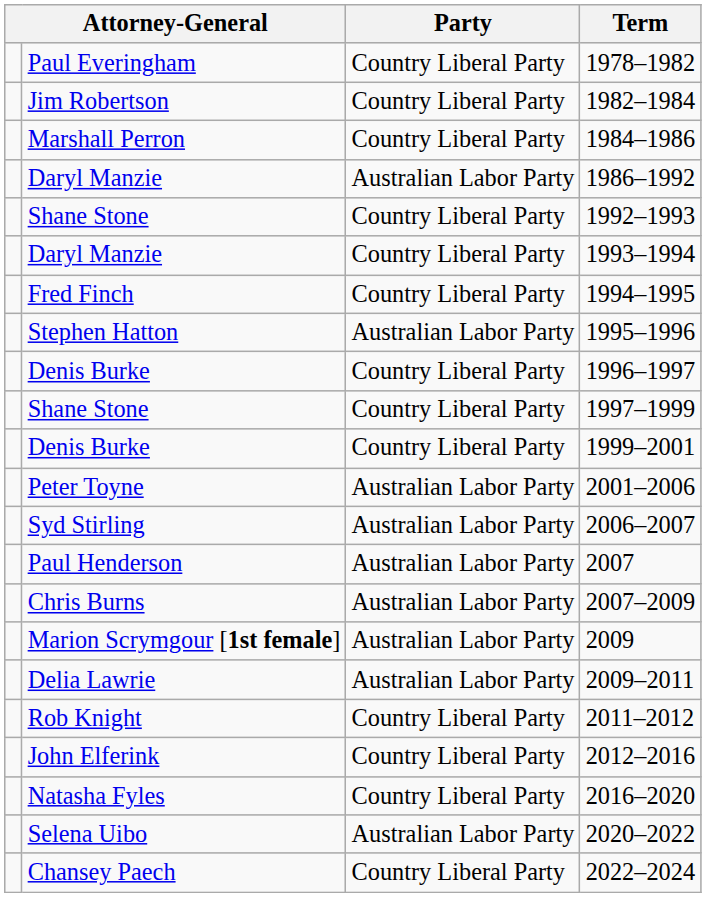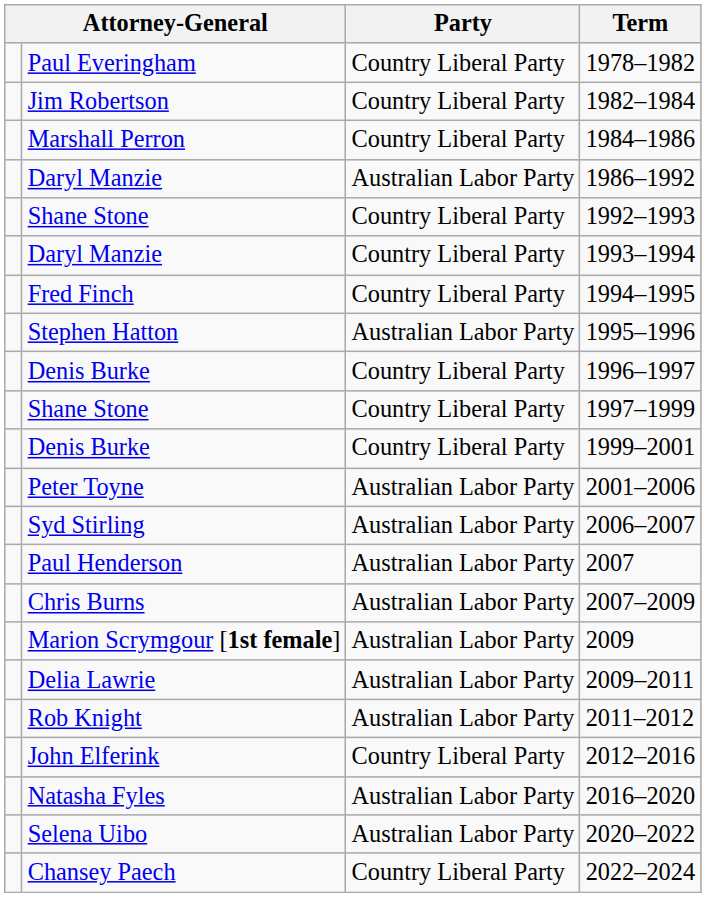2011–2012 | Party: Country Liberal Party -> Australian Labor Party
2016–2020 | Party: Country Liberal Party -> Australian Labor Party
